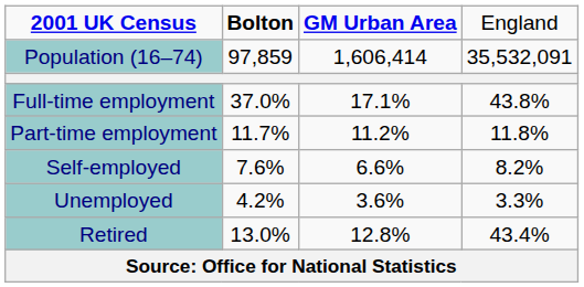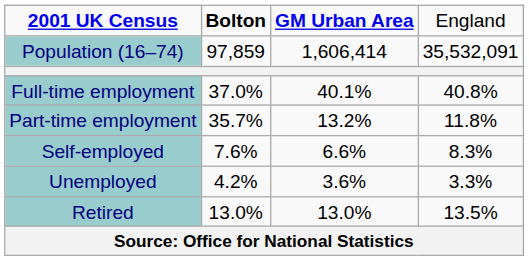Full-time employment | column 3: 17.1% -> 40.1%
Full-time employment | column 4: 43.8% -> 40.8%
Part-time employment | column 2: 11.7% -> 35.7%
Part-time employment | column 3: 11.2% -> 13.2%
Self-employed | column 4: 8.2% -> 8.3%
Retired | column 3: 12.8% -> 13.0%
Retired | column 4: 43.4% -> 13.5%
